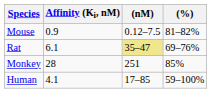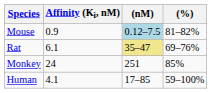Mouse | (nM): no background -> lightblue background
Monkey | Affinity (Ki, nM): 28 -> 24
